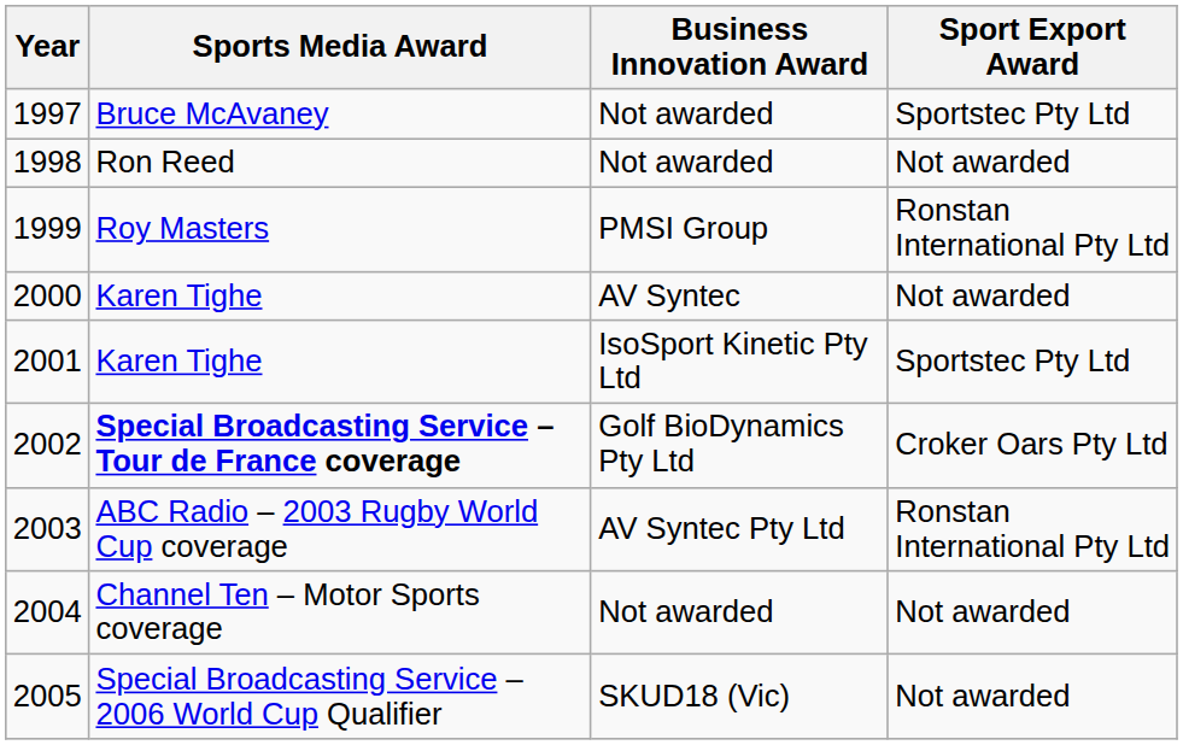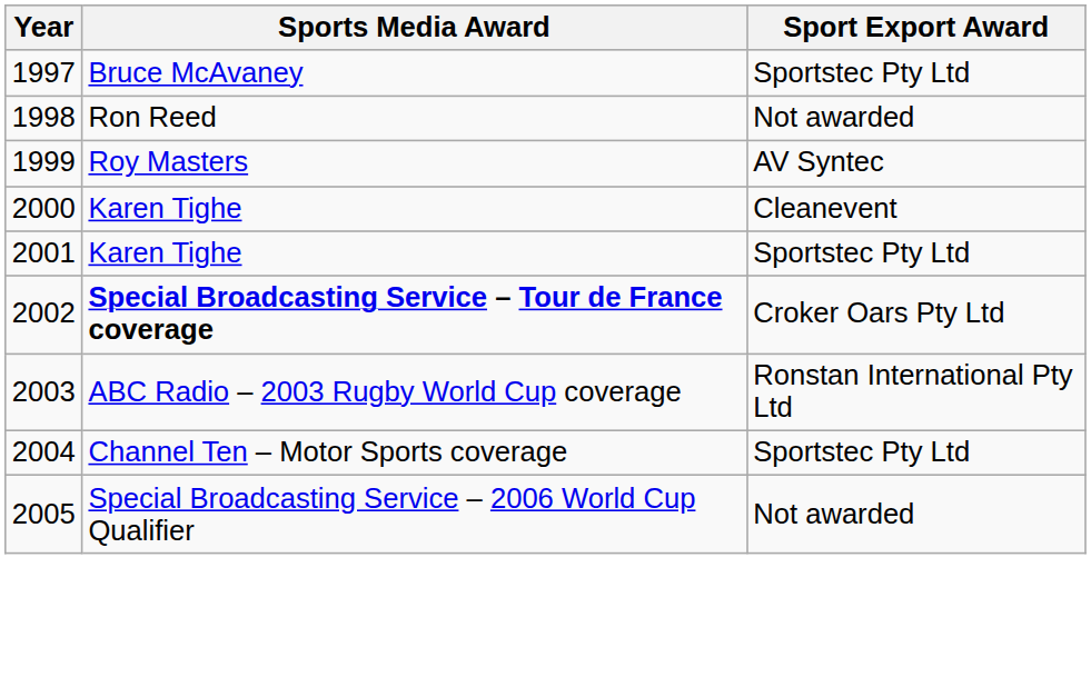- column: Business Innovation Award | Not awarded | Not awarded | PMSI Group | AV Syntec | IsoSport Kinetic Pty Ltd | Golf BioDynamics Pty Ltd | AV Syntec Pty Ltd | Not awarded | SKUD18 (Vic)
1999 | Sport Export Award: Ronstan International Pty Ltd -> AV Syntec
2000 | Sport Export Award: Not awarded -> Cleanevent
2004 | Sport Export Award: Not awarded -> Sportstec Pty Ltd
